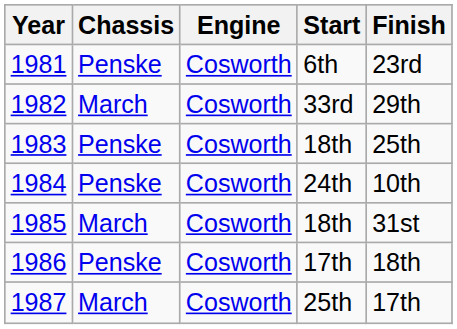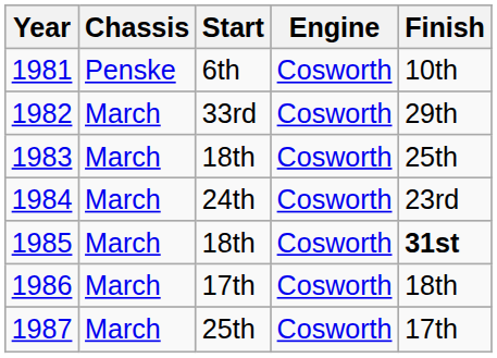columns swapped: Engine <-> Start
1981 | Finish: 23rd -> 10th
1983 | Chassis: Penske -> March
1984 | Chassis: Penske -> March
1984 | Finish: 10th -> 23rd
1985 | Finish: normal -> bold
1986 | Chassis: Penske -> March
